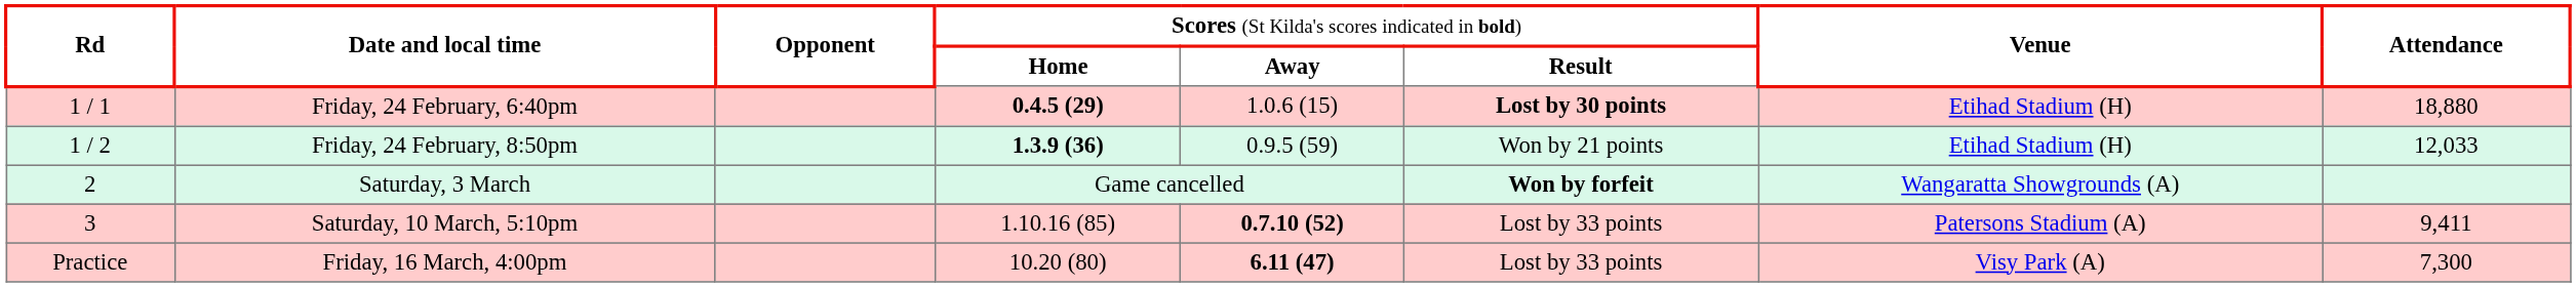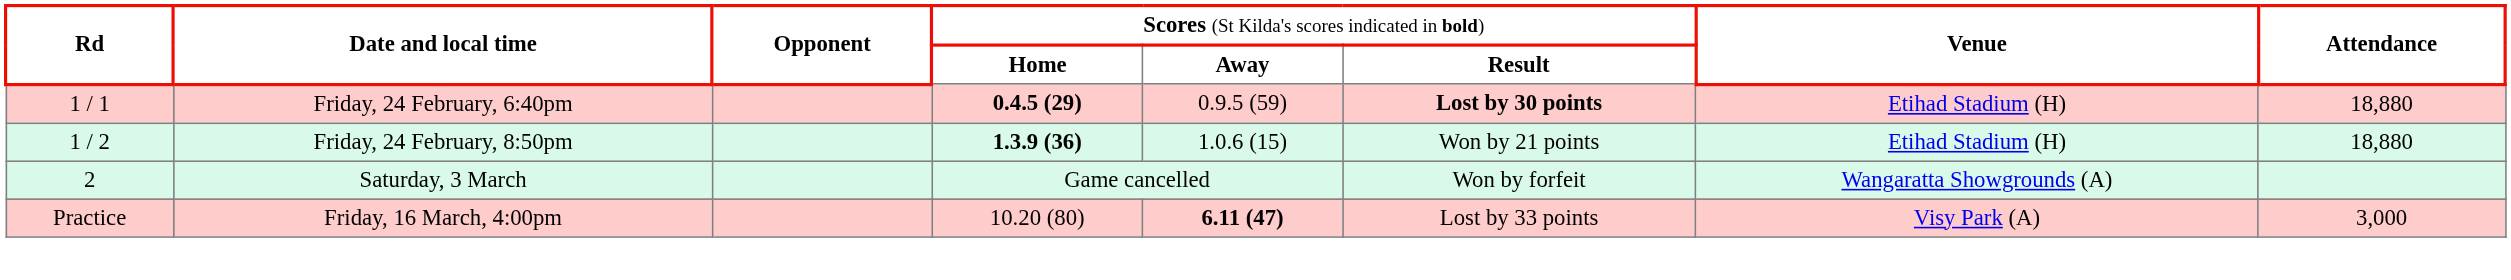Friday, 24 February, 6:40pm | column 5: 1.0.6 (15) -> 0.9.5 (59)
Friday, 24 February, 8:50pm | column 5: 0.9.5 (59) -> 1.0.6 (15)
Friday, 24 February, 8:50pm | column 8: 12,033 -> 18,880
Saturday, 3 March | column 6: bold -> normal
- row: 3 | Saturday, 10 March, 5:10pm | 1.10.16 (85) | 0.7.10 (52) | Lost by 33 points | Patersons Stadium (A) | 9,411
Friday, 16 March, 4:00pm | column 8: 7,300 -> 3,000
